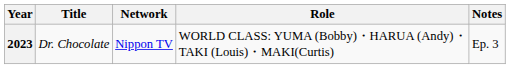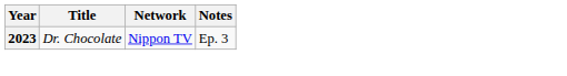- column: Role | WORLD CLASS: YUMA (Bobby)・HARUA (Andy)・ TAKI (Louis)・MAKI(Curtis)
